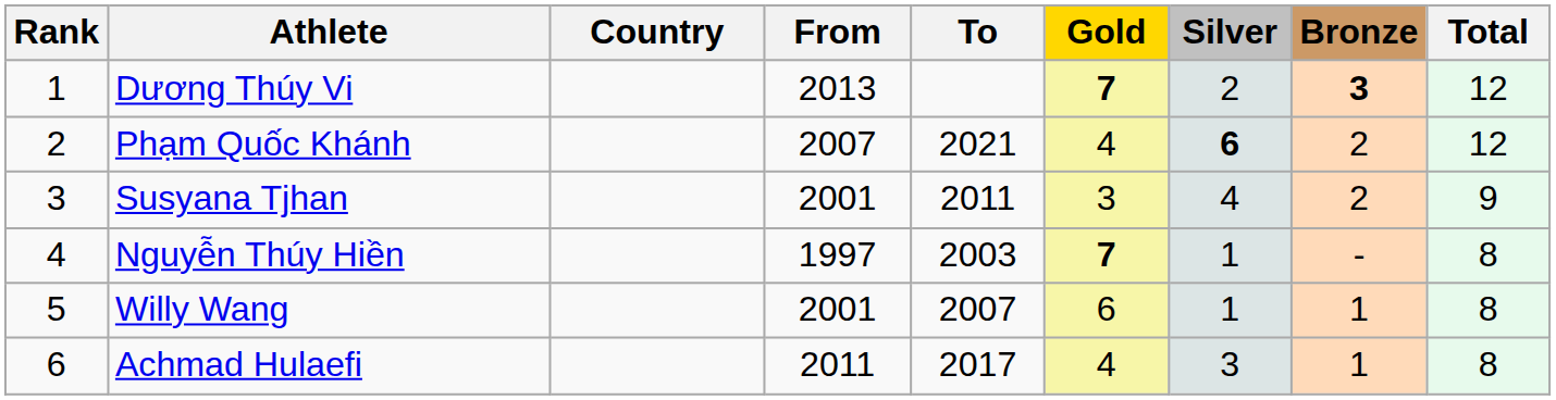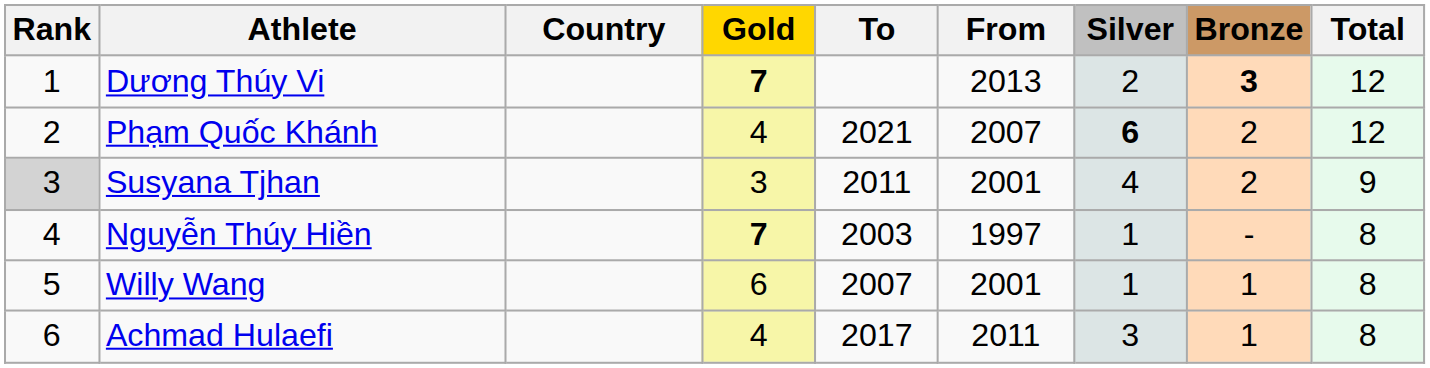columns swapped: From <-> Gold
Susyana Tjhan | Rank: no background -> lightgrey background
